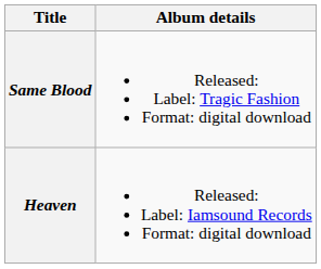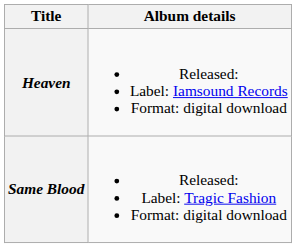rows swapped: Heaven <-> Same Blood
